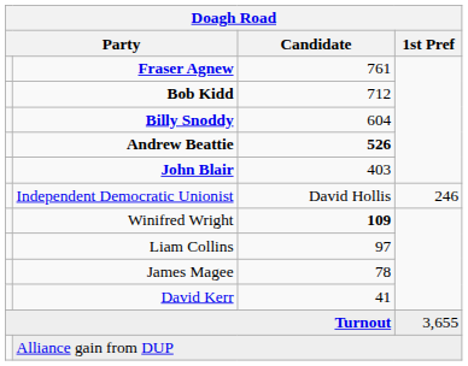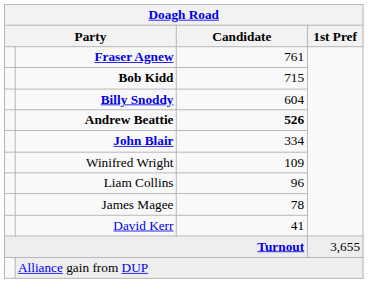Bob Kidd | Candidate: 712 -> 715
John Blair | Candidate: 403 -> 334
- row: Independent Democratic Unionist | David Hollis | 246
Winifred Wright | Candidate: bold -> normal
Liam Collins | Candidate: 97 -> 96
